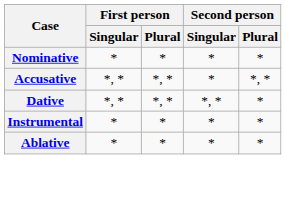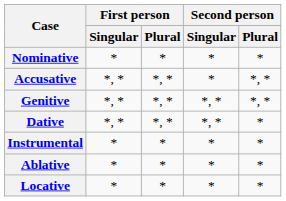+ row: Genitive | *, * | *, * | *, * | *, *
+ row: Locative | * | * | * | *
